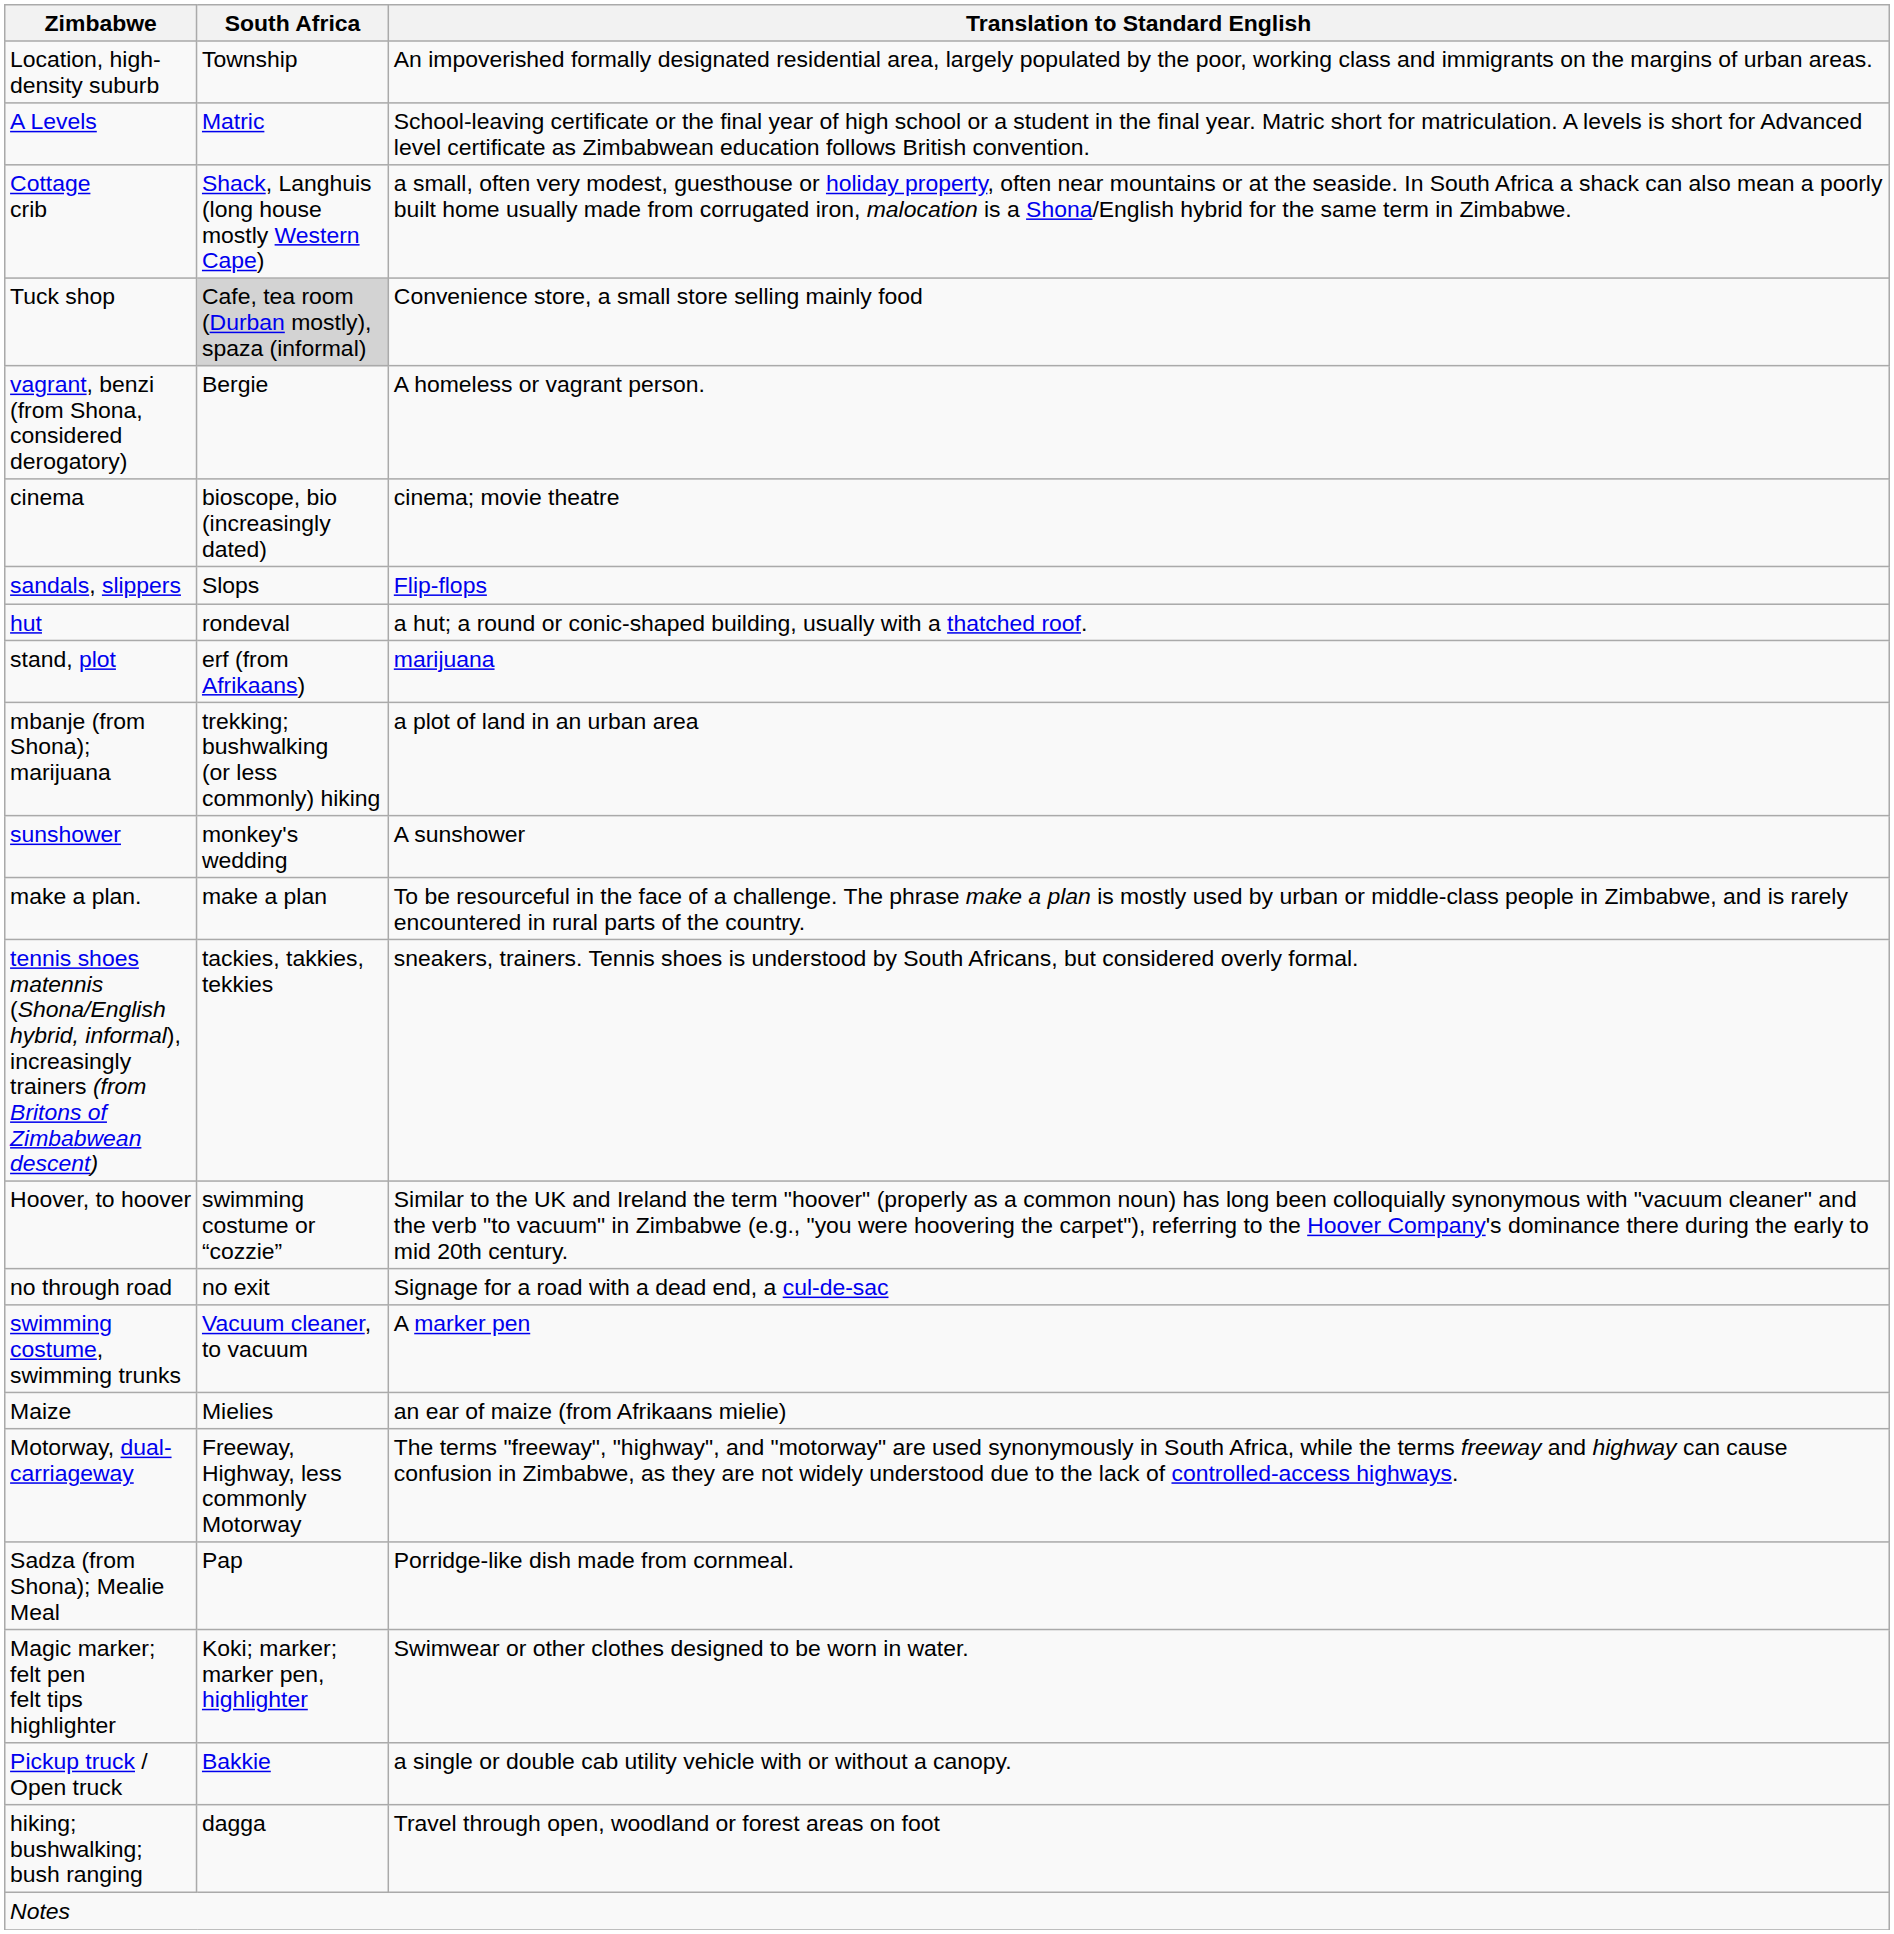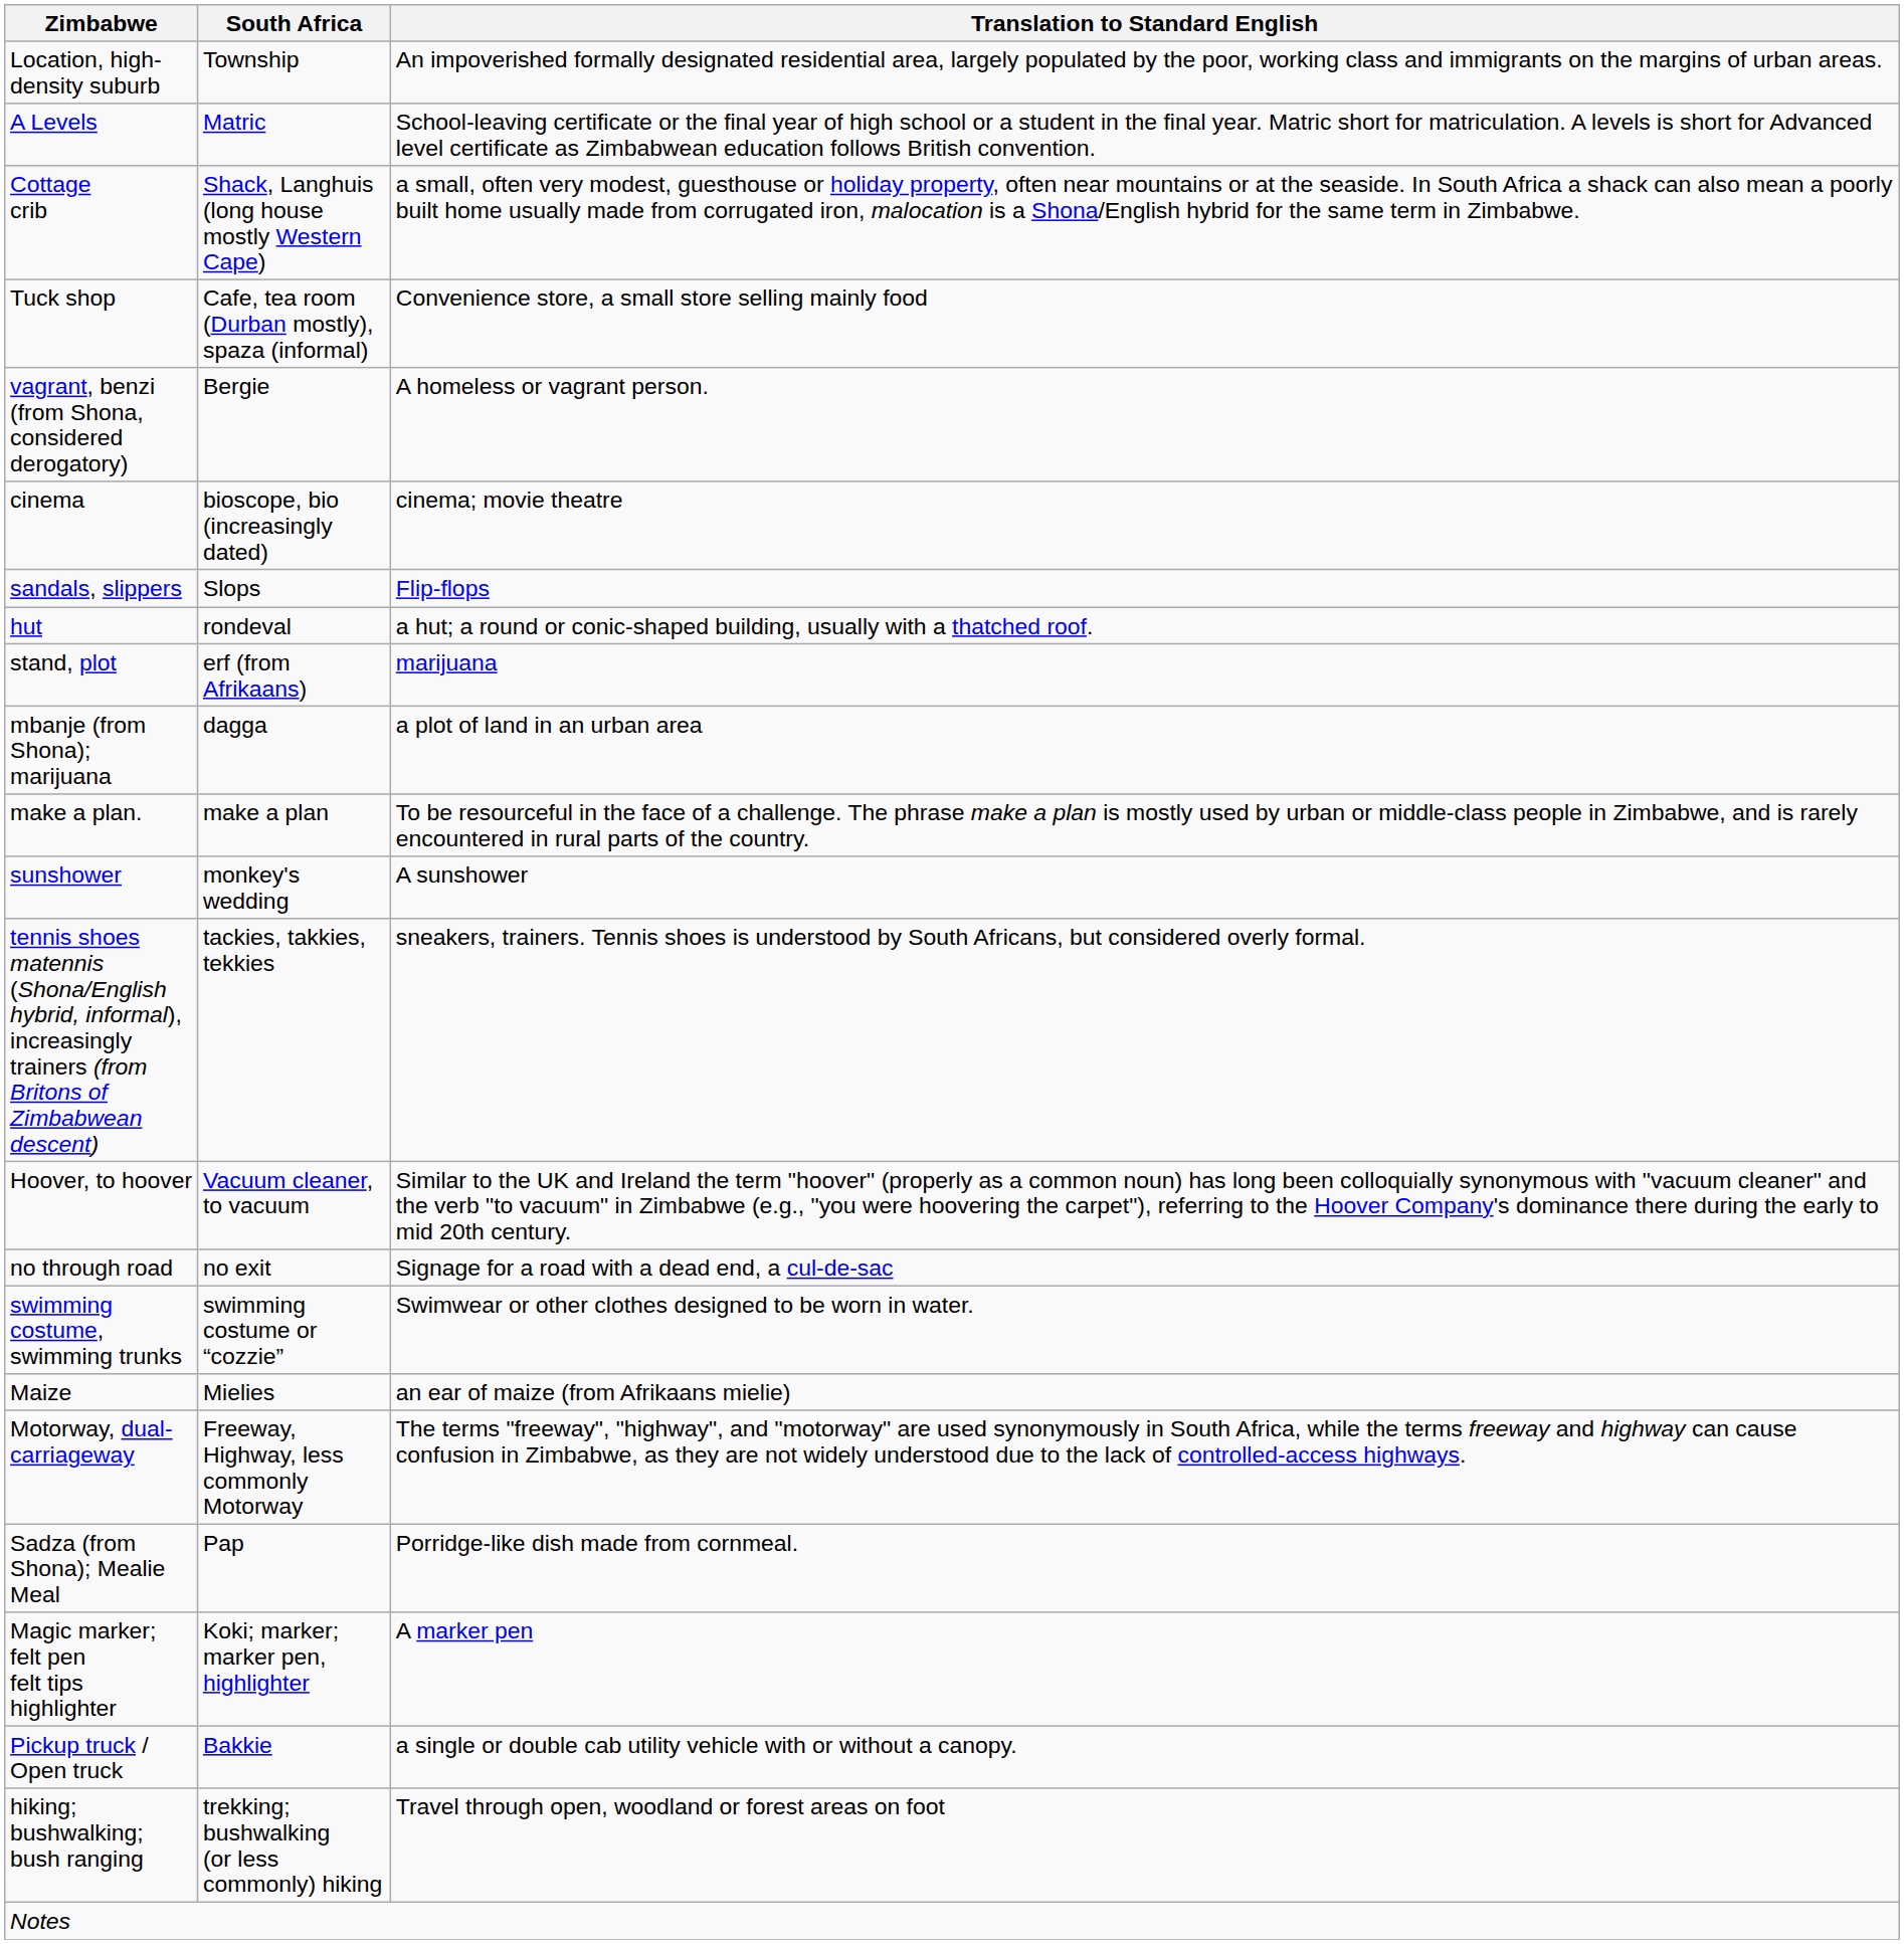Tuck shop | South Africa: lightgrey background -> no background
mbanje (from Shona); marijuana | South Africa: trekking; bushwalking (or less commonly) hiking -> dagga
rows swapped: sunshower <-> make a plan.
Hoover, to hoover | South Africa: swimming costume or “cozzie” -> Vacuum cleaner, to vacuum
swimming costume, swimming trunks | South Africa: Vacuum cleaner, to vacuum -> swimming costume or “cozzie”
swimming costume, swimming trunks | Translation to Standard English: A marker pen -> Swimwear or other clothes designed to be worn in water.
Magic marker; felt pen felt tips highlighter | Translation to Standard English: Swimwear or other clothes designed to be worn in water. -> A marker pen
hiking; bushwalking; bush ranging | South Africa: dagga -> trekking; bushwalking (or less commonly) hiking
